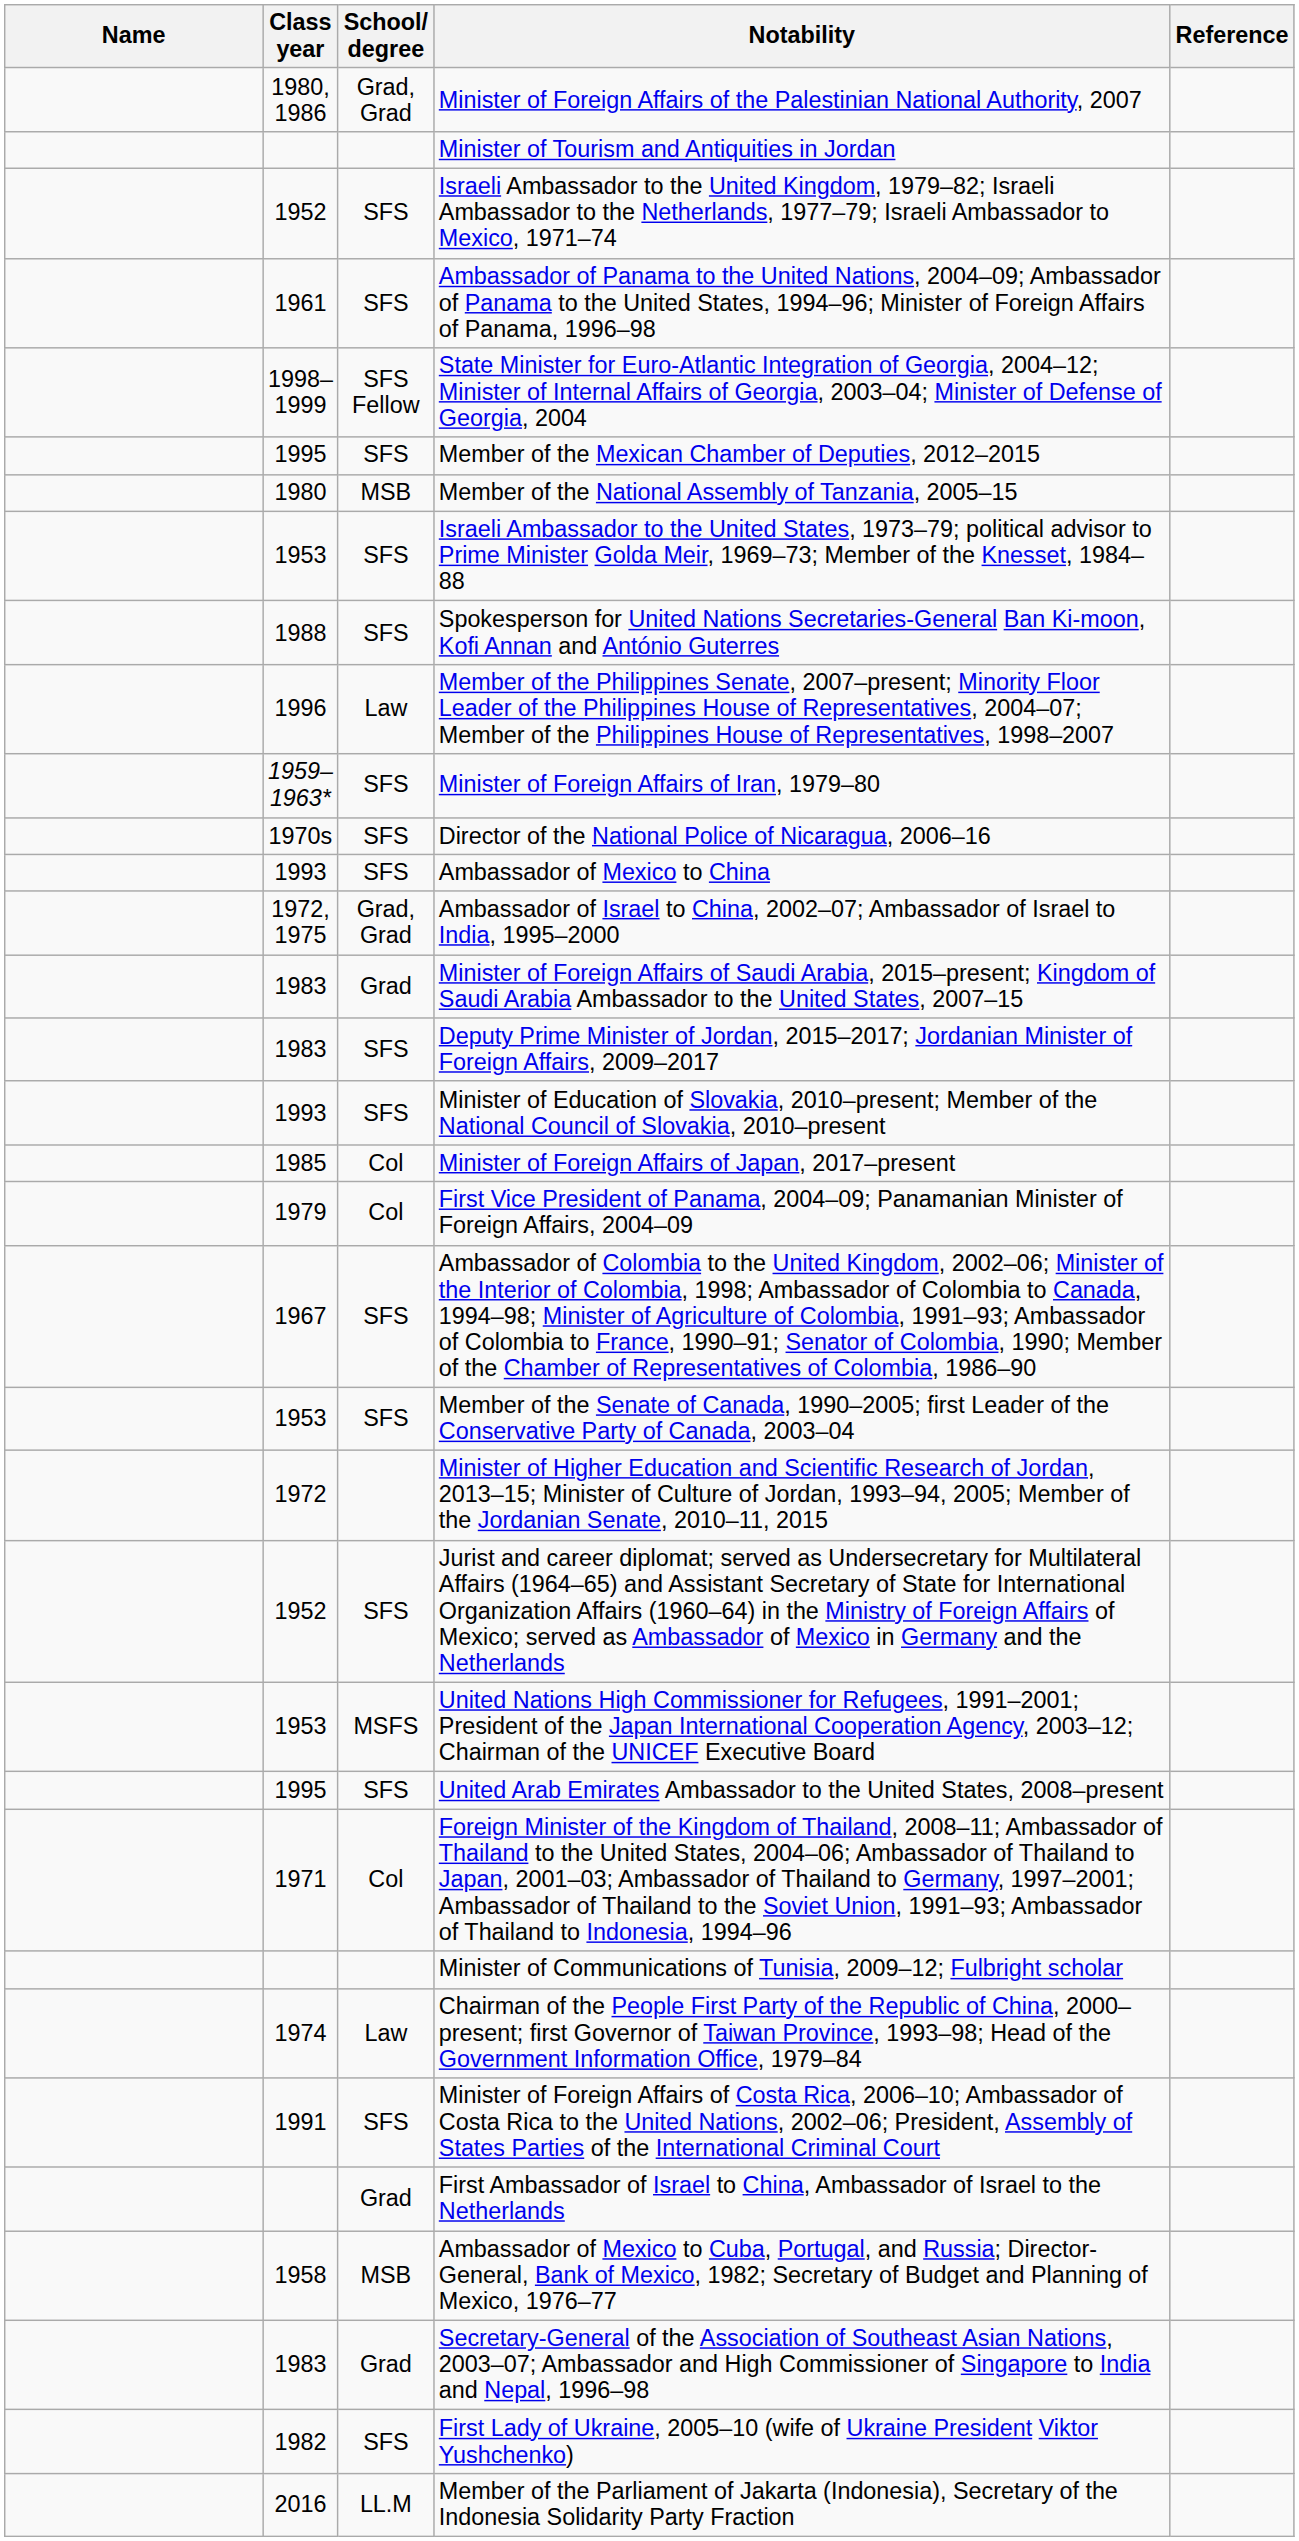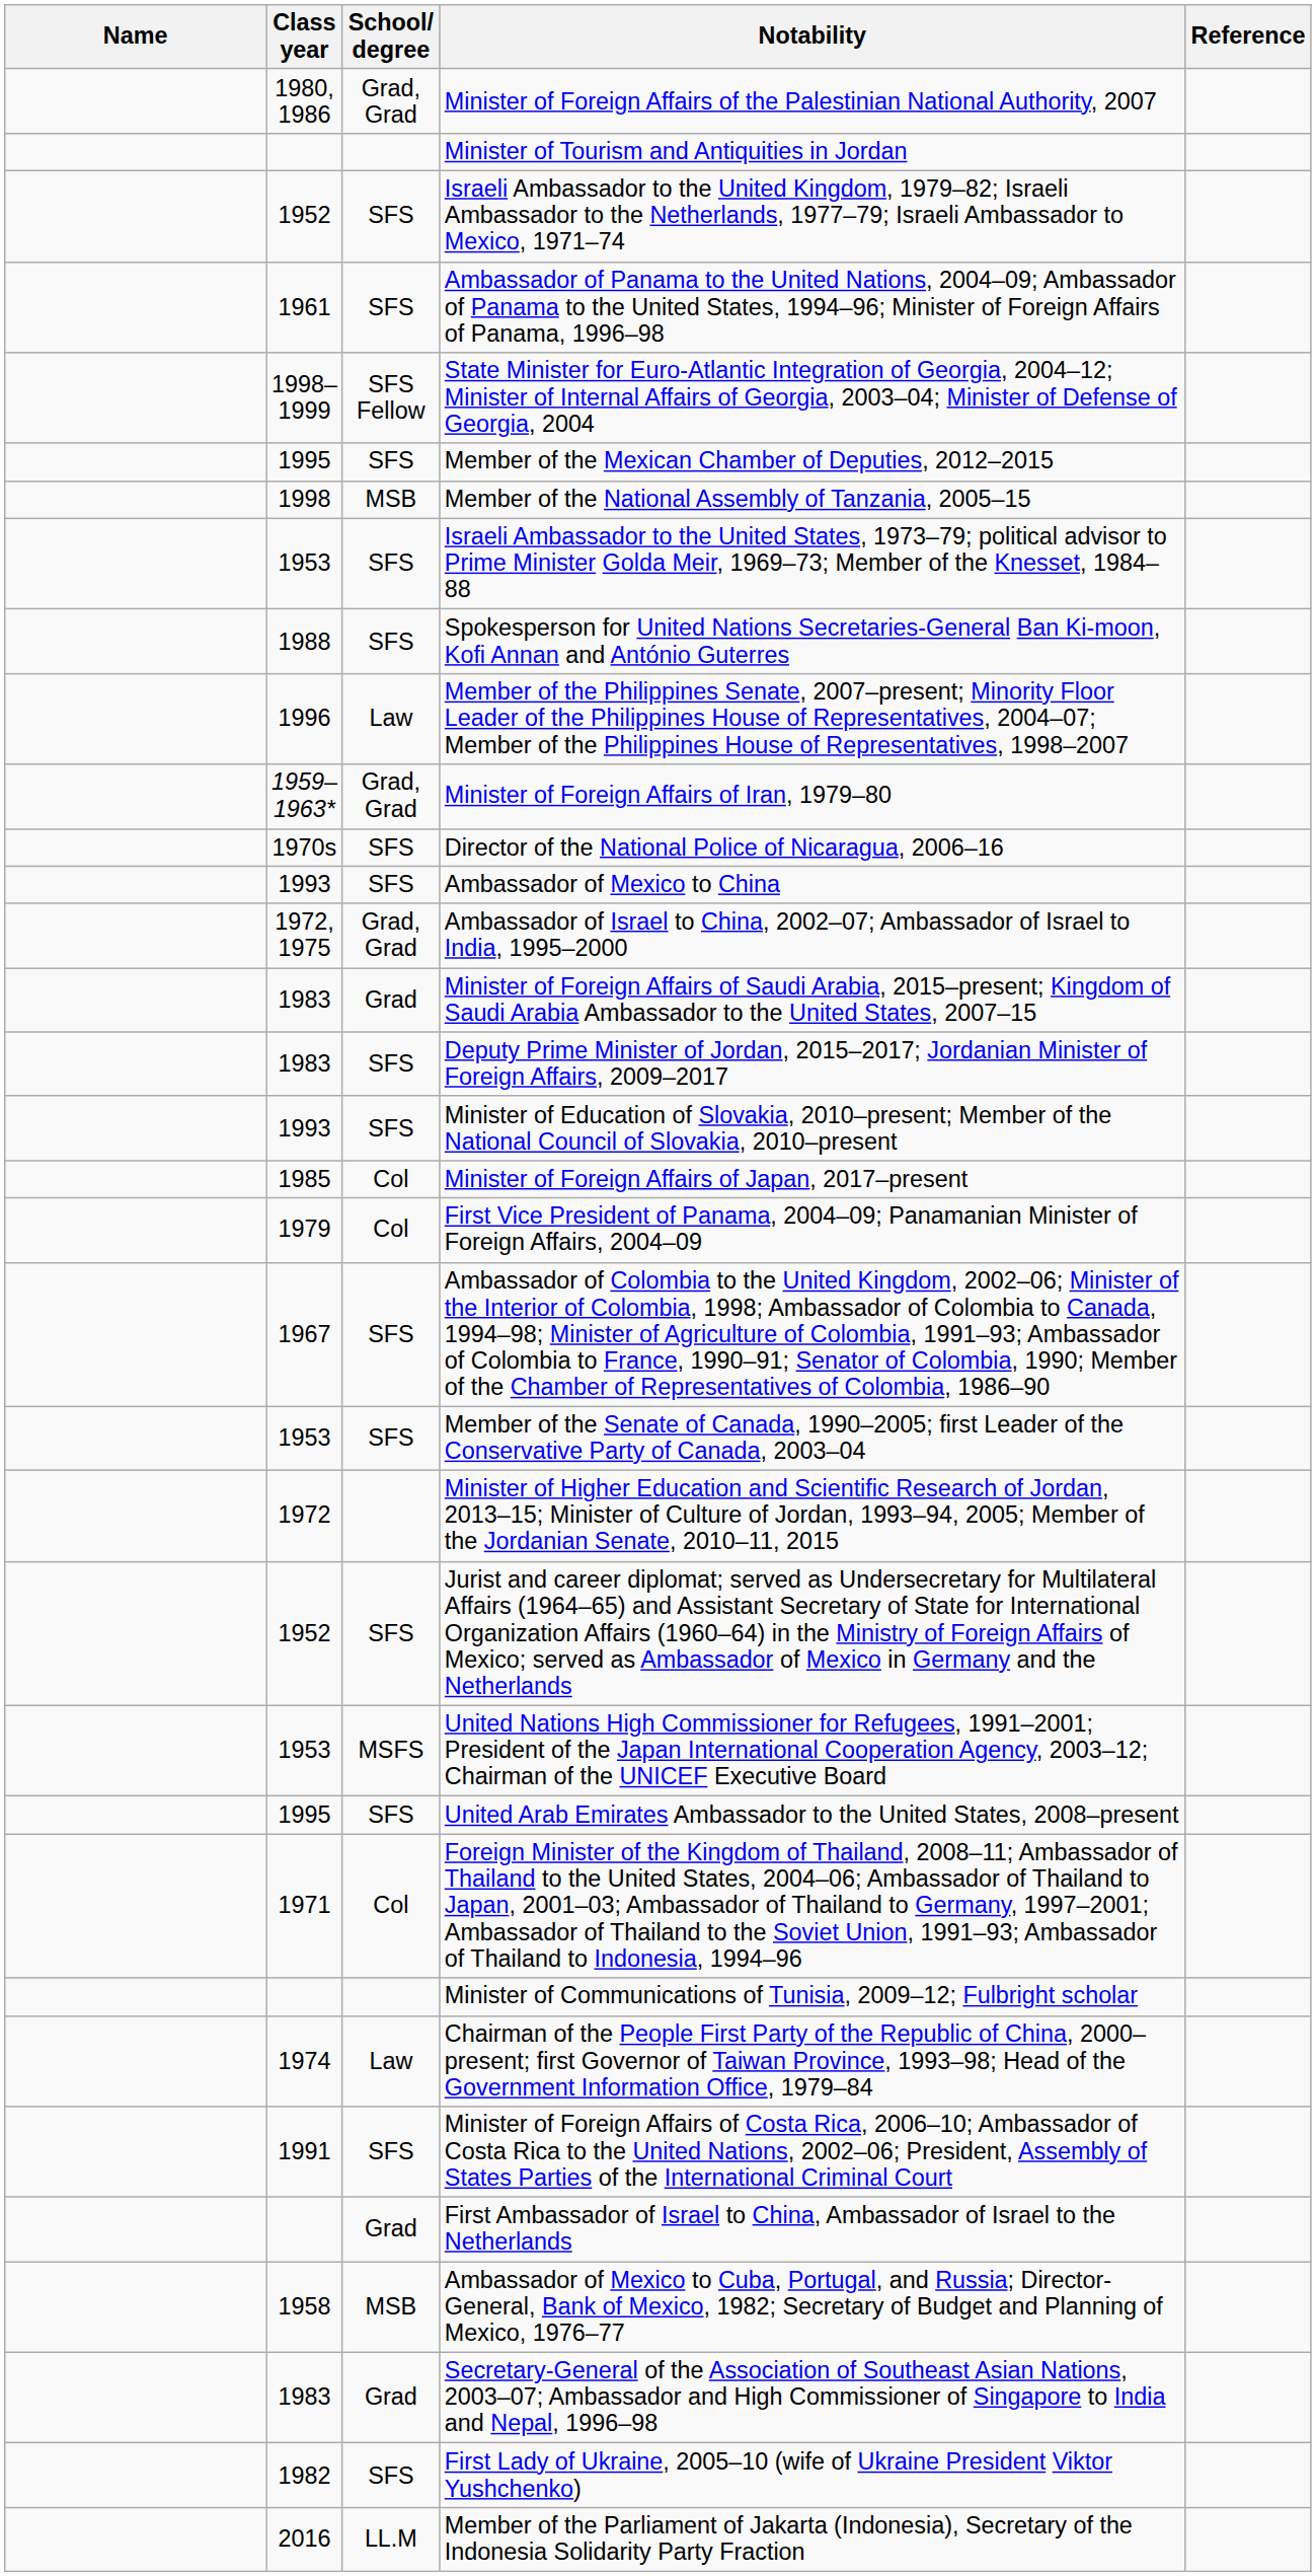Member of the National Assembly of Tanzania, 2005–15 | Class year: 1980 -> 1998
Minister of Foreign Affairs of Iran, 1979–80 | School/ degree: SFS -> Grad, Grad
